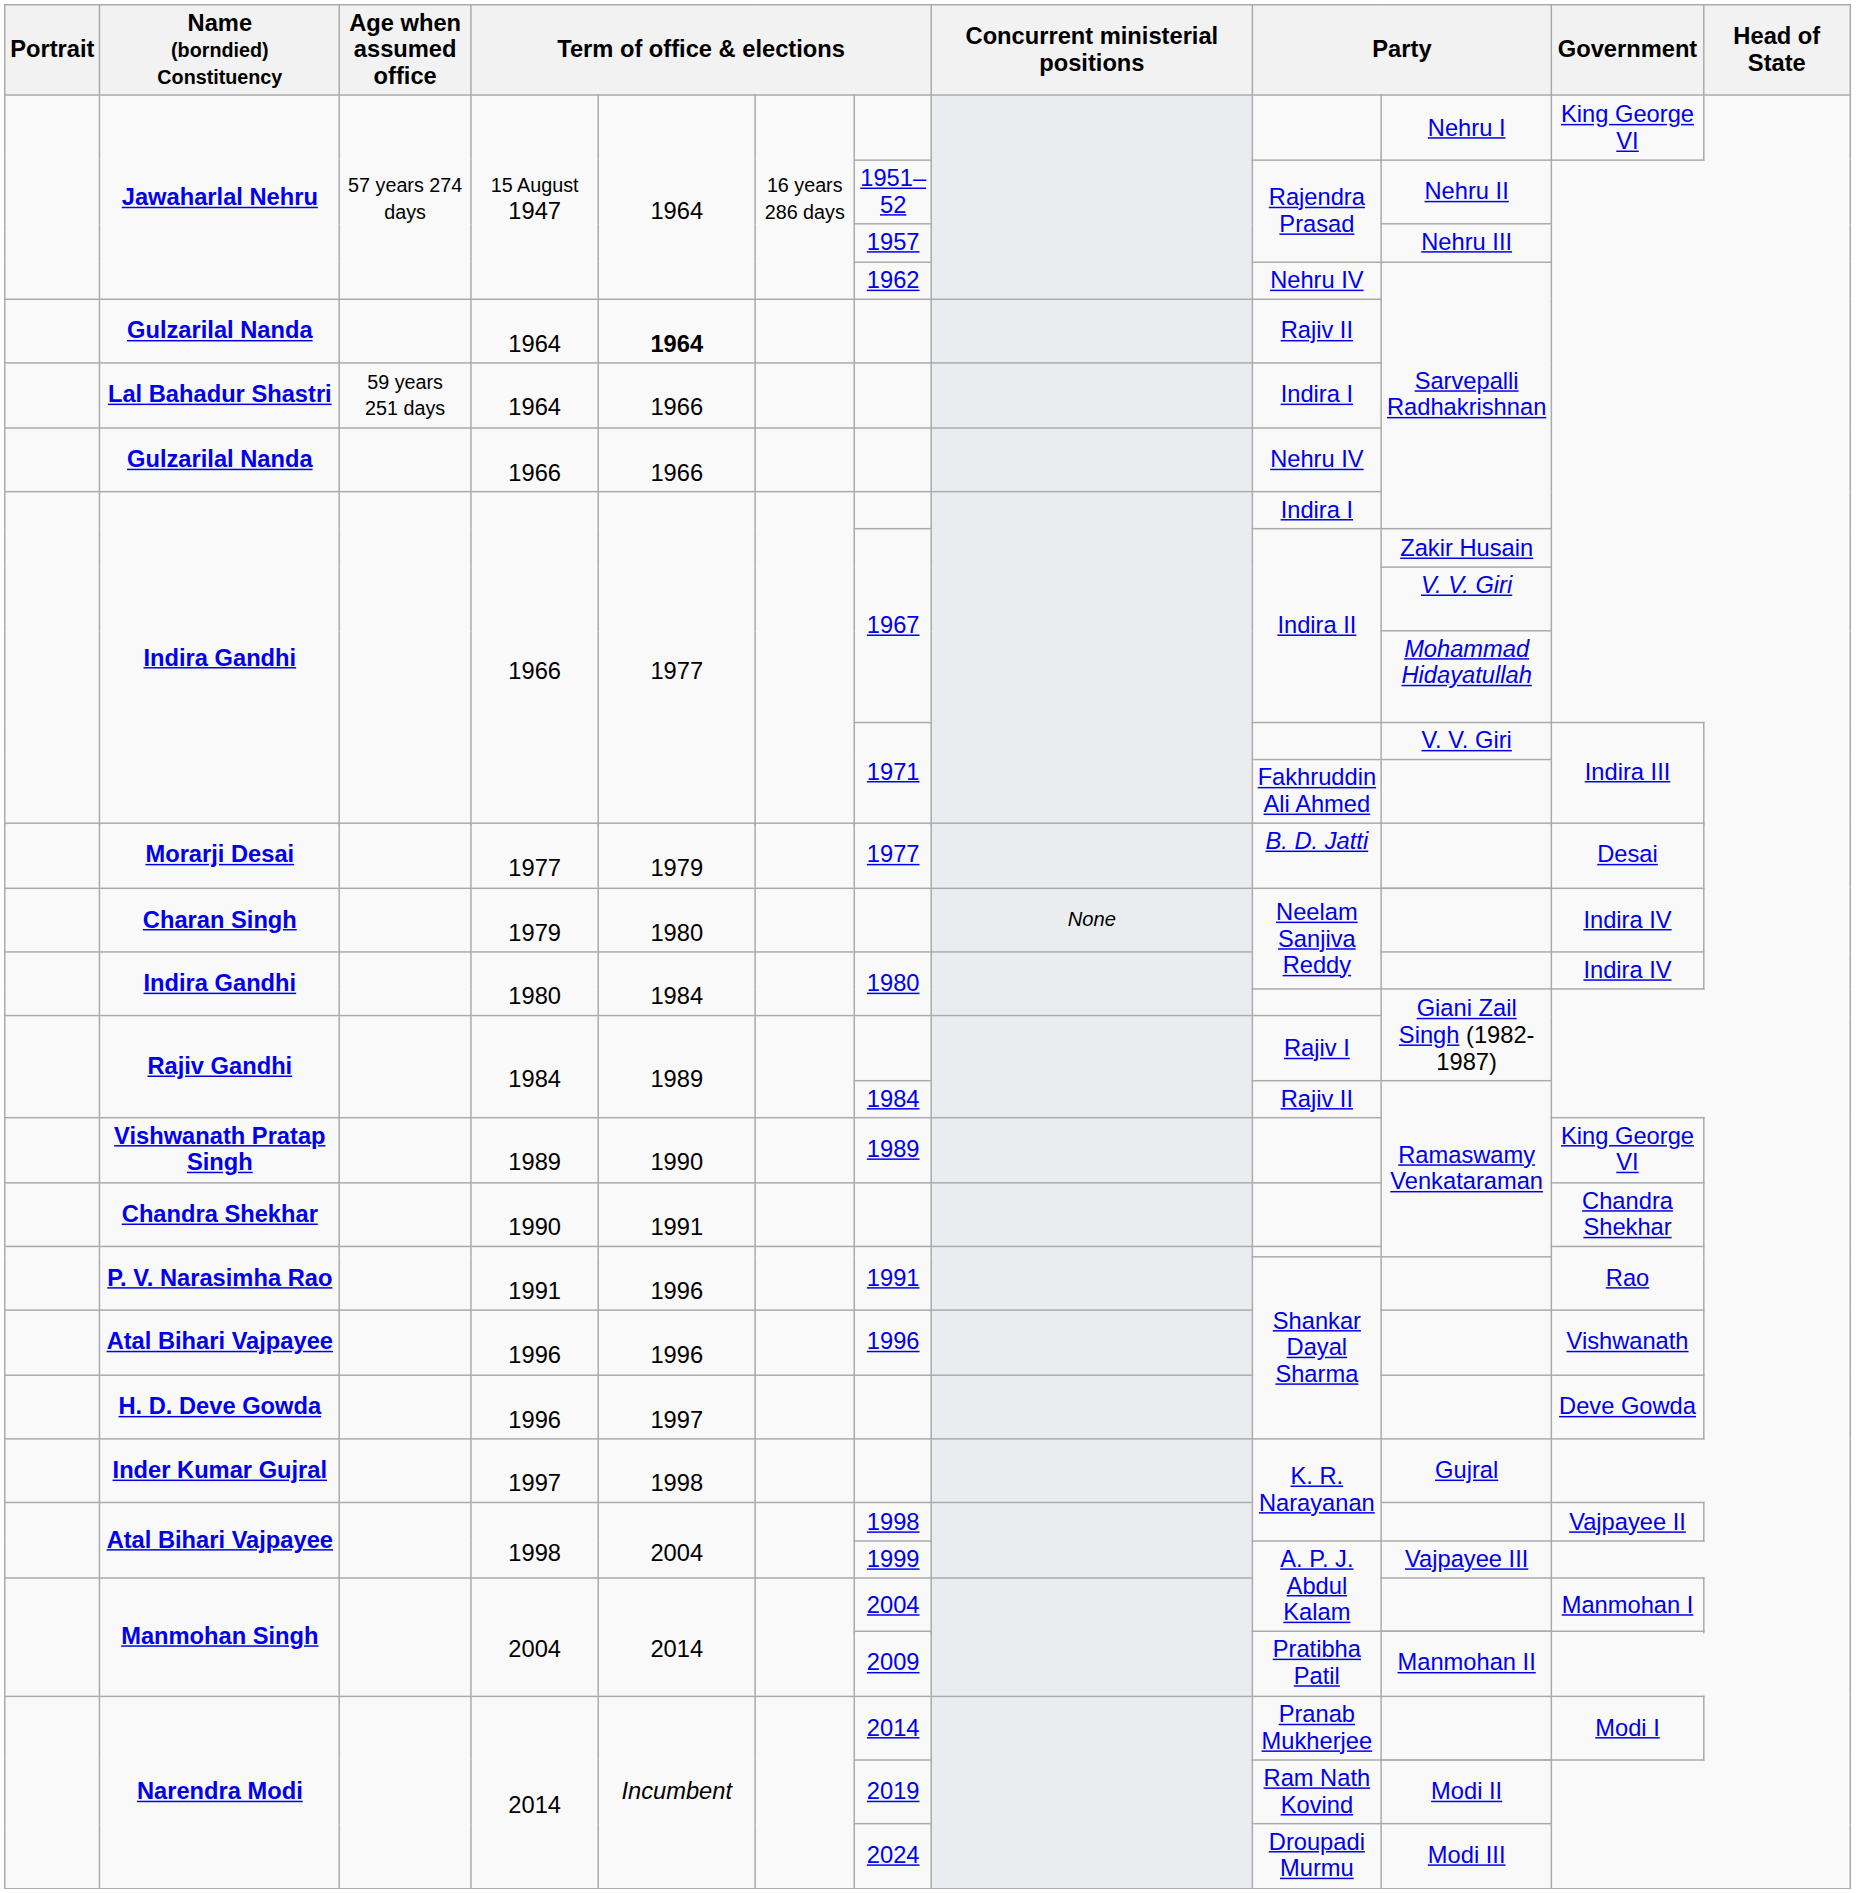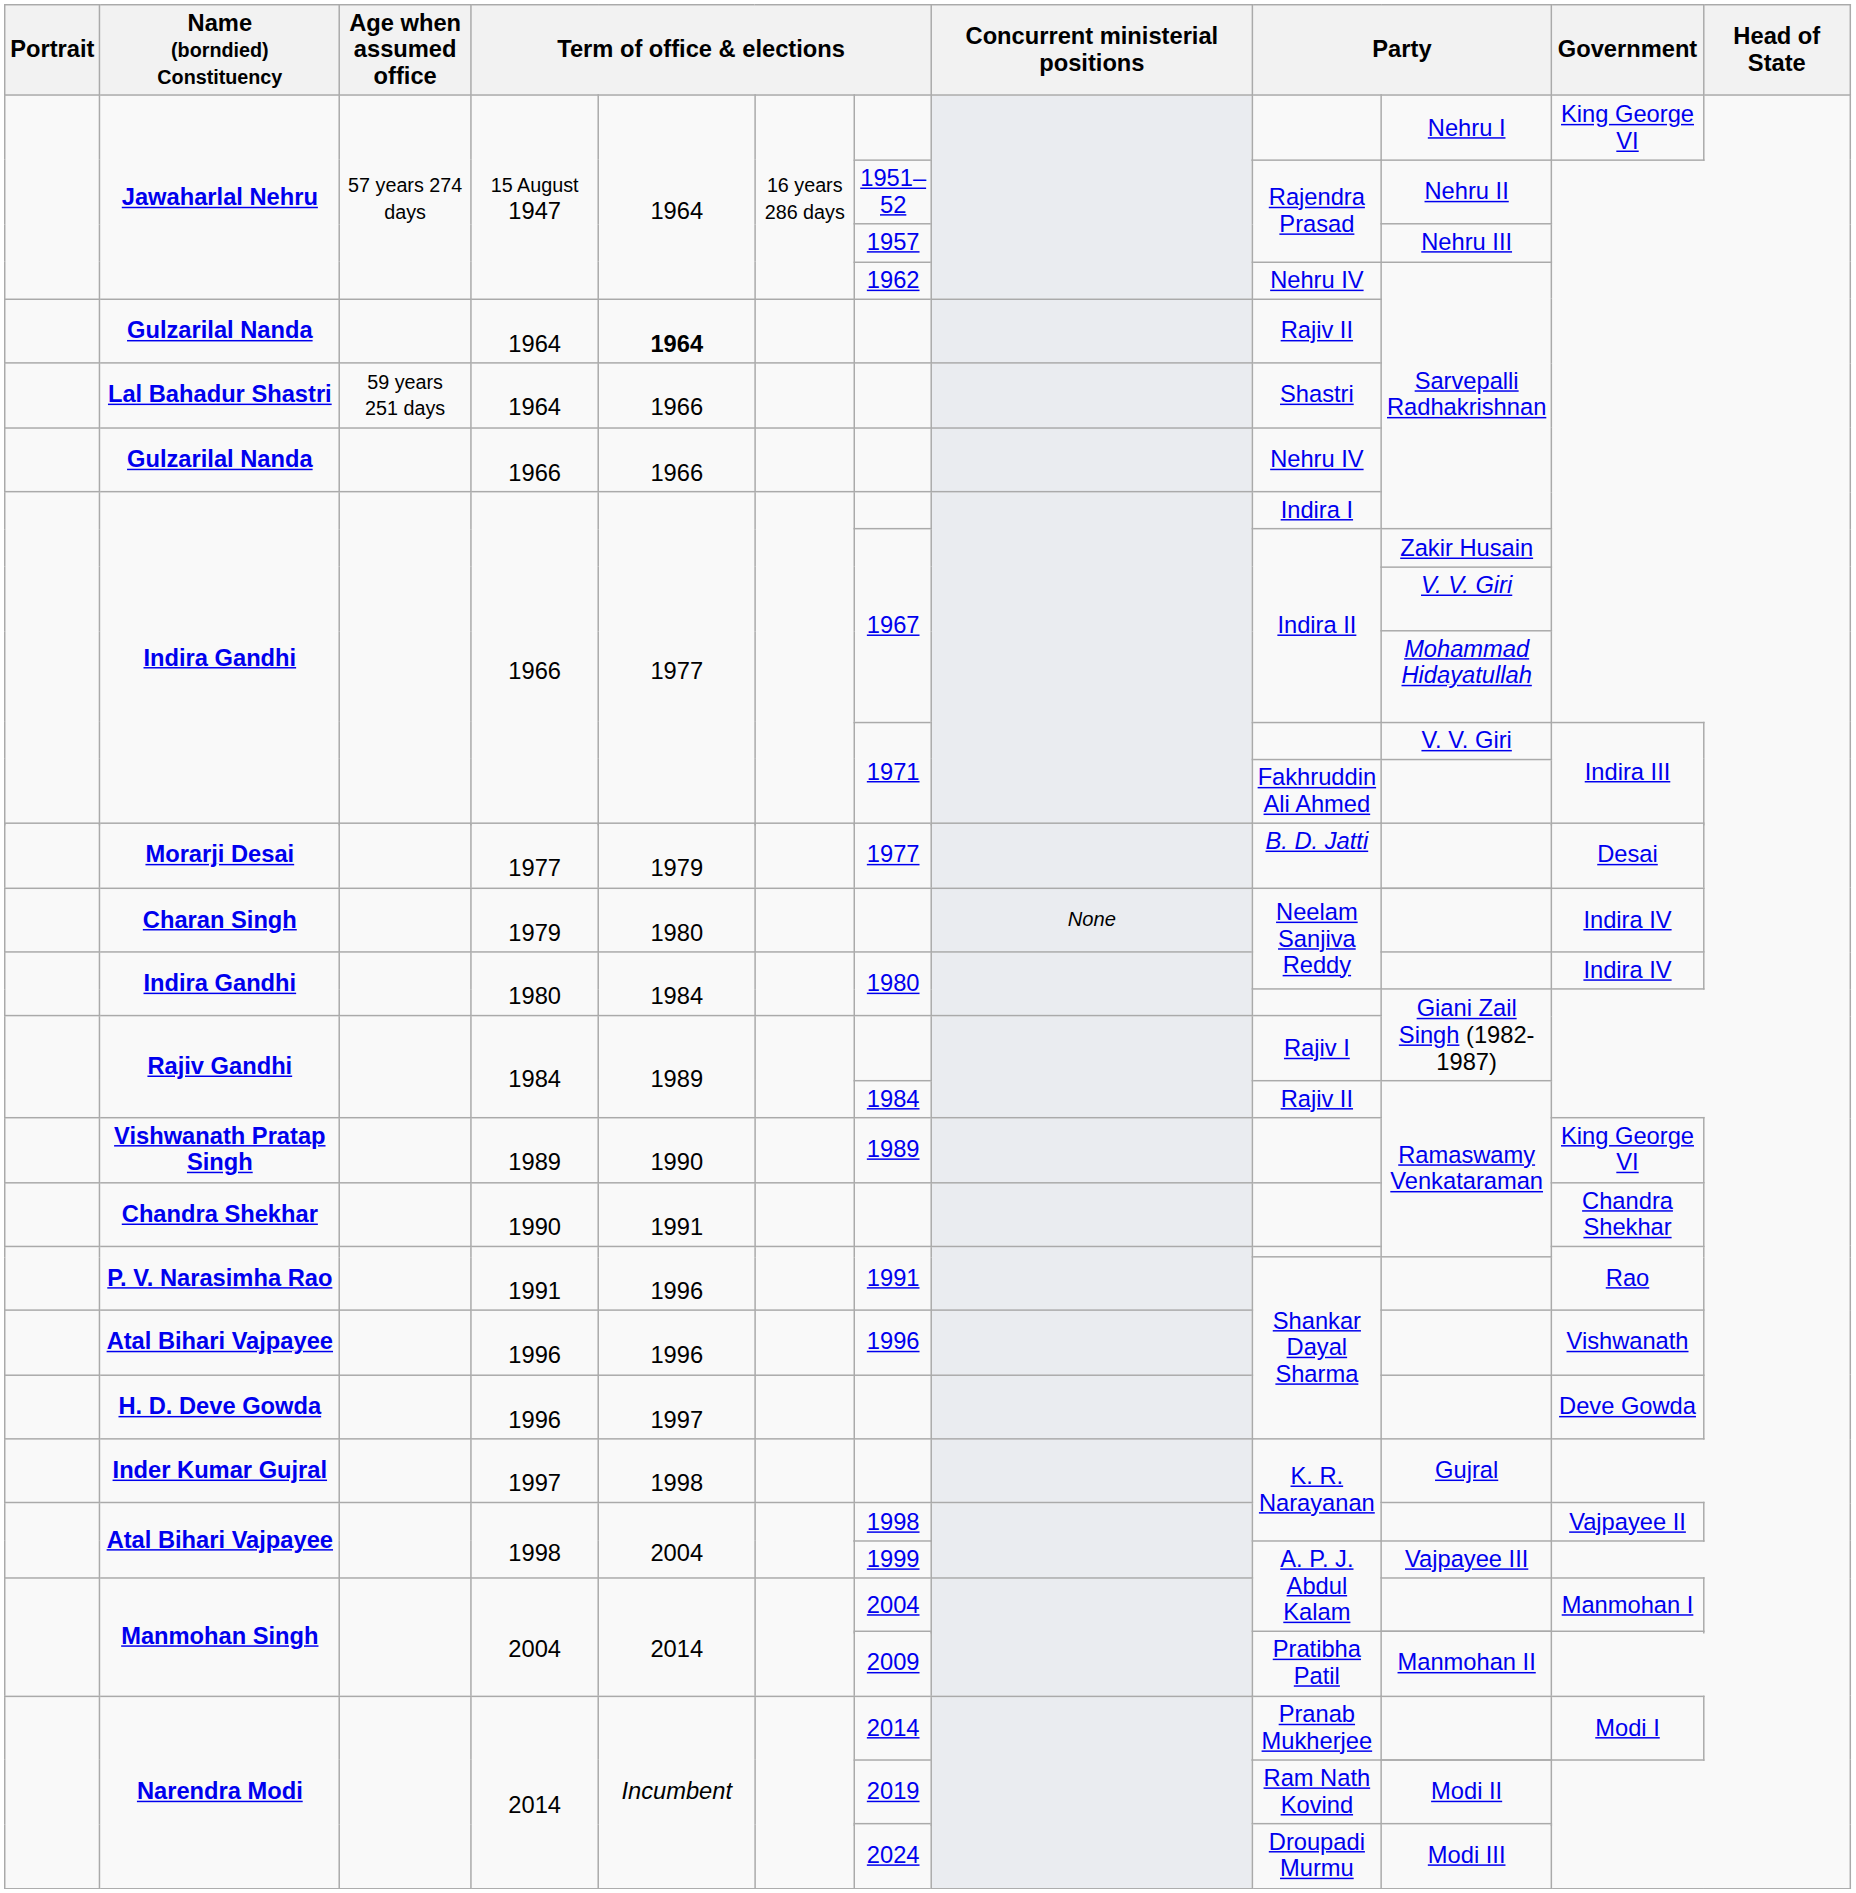Lal Bahadur Shastri | column 9: Indira I -> Shastri
